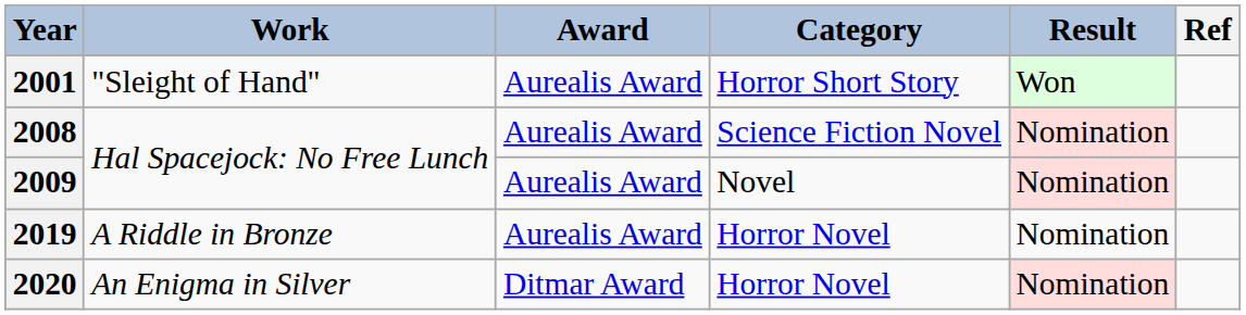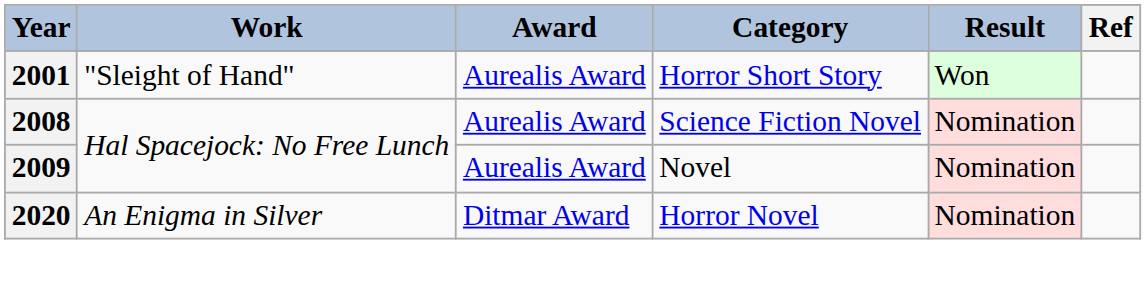- row: 2019 | A Riddle in Bronze | Aurealis Award | Horror Novel | Nomination
